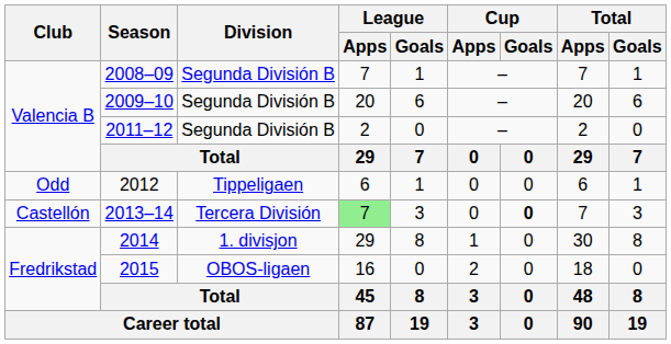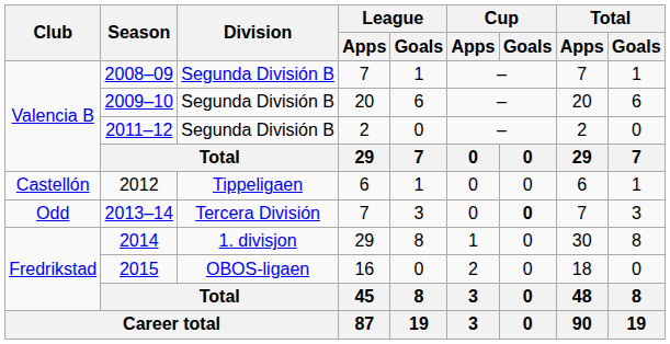2012 | Club: Odd -> Castellón
2013–14 | Club: Castellón -> Odd
2013–14 | League / Apps: lightgreen background -> no background
